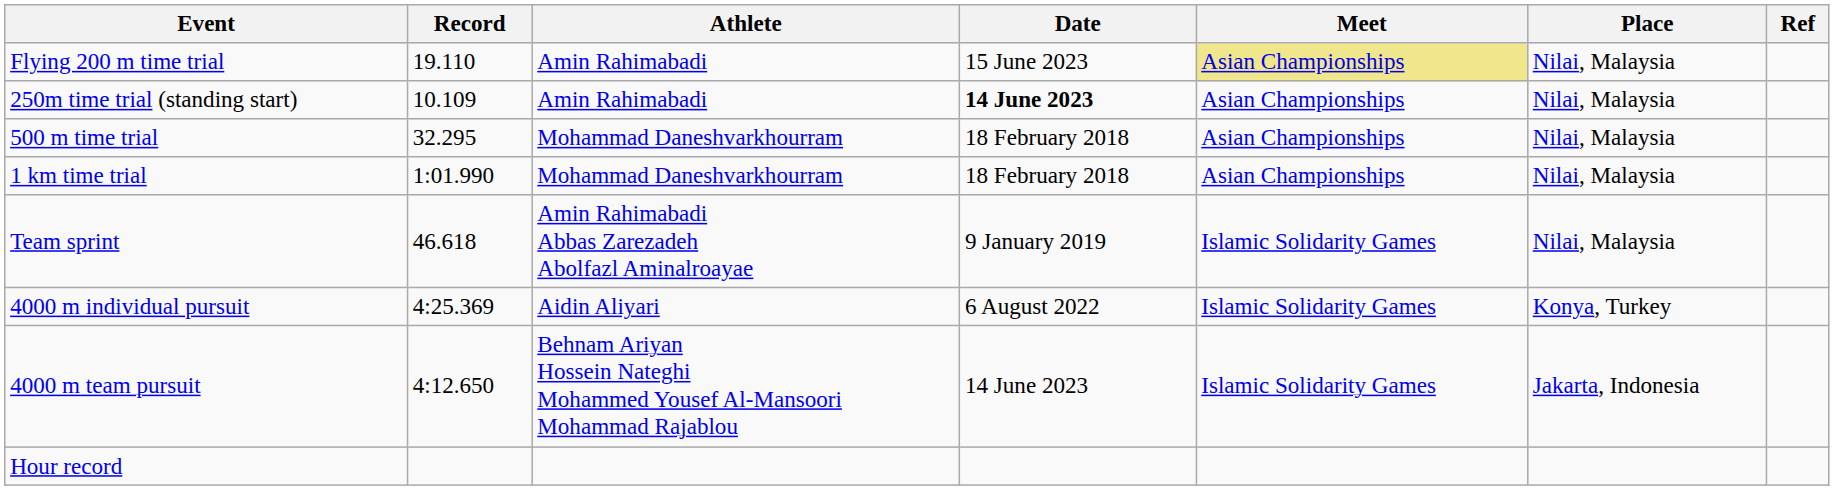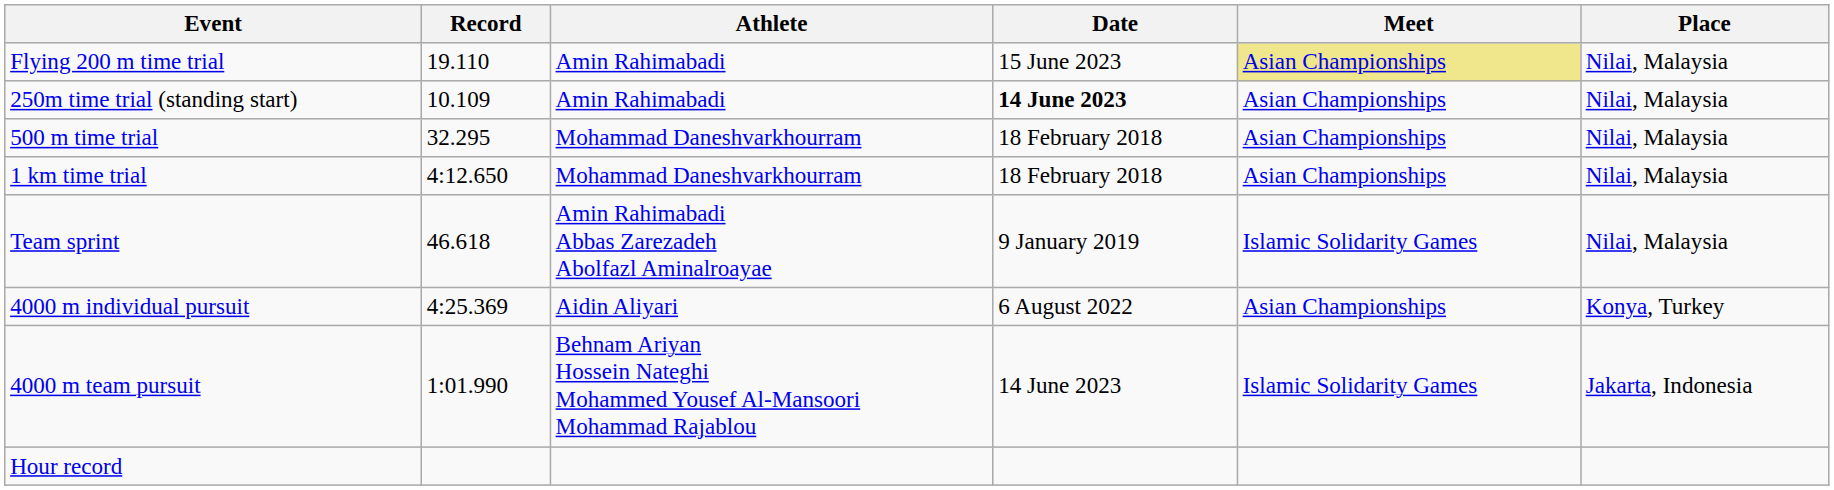- column: Ref
1 km time trial | Record: 1:01.990 -> 4:12.650
4000 m individual pursuit | Meet: Islamic Solidarity Games -> Asian Championships
4000 m team pursuit | Record: 4:12.650 -> 1:01.990
